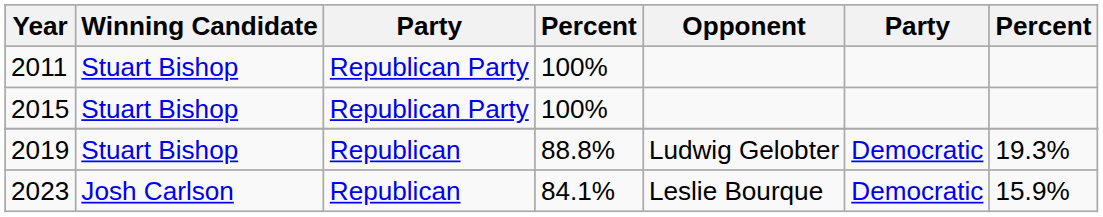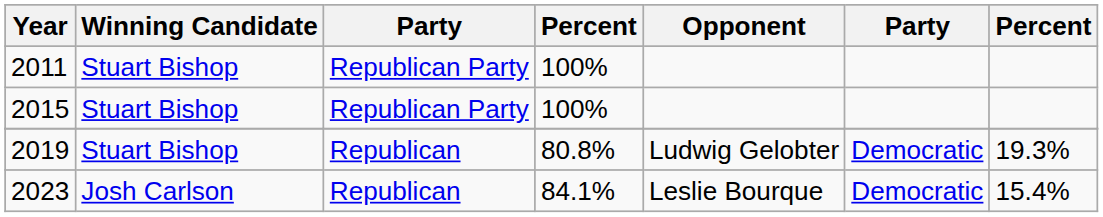2019 | column 4: 88.8% -> 80.8%
2023 | column 7: 15.9% -> 15.4%
